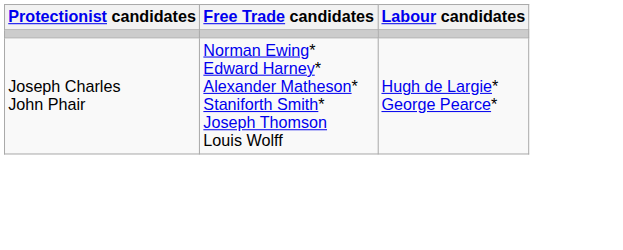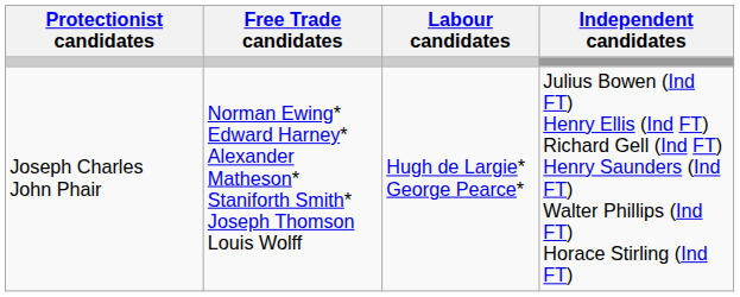+ column: Independent candidates | Julius Bowen (Ind FT) Henry Ellis (Ind FT) Richard Gell (Ind FT) Henry Saunders (Ind FT) Walter Phillips (Ind FT) Horace Stirling (Ind FT)
